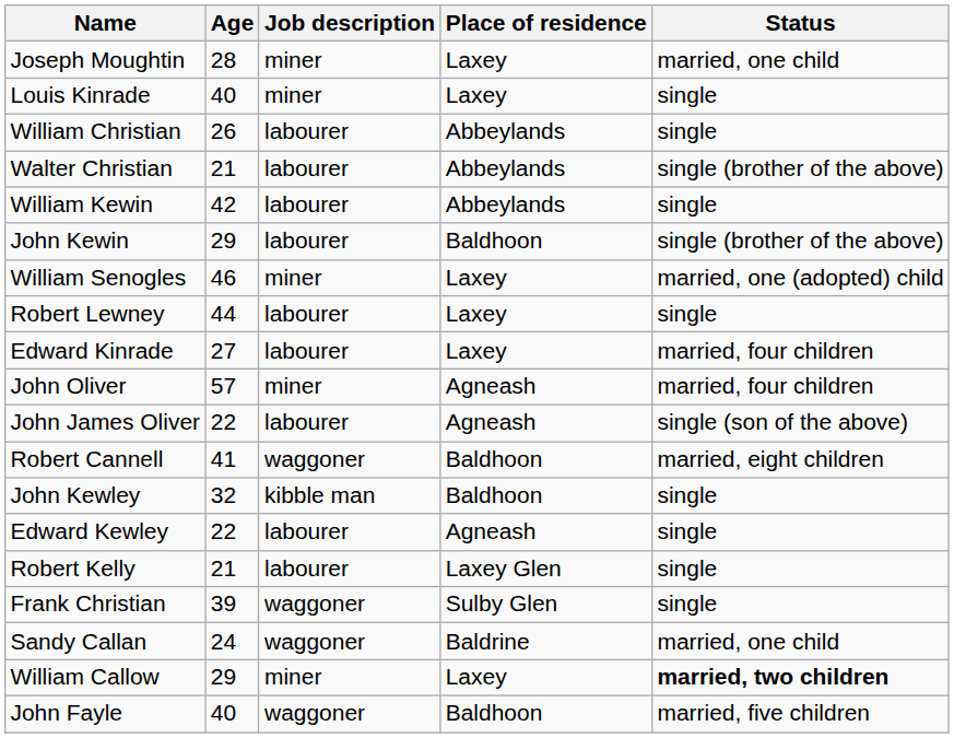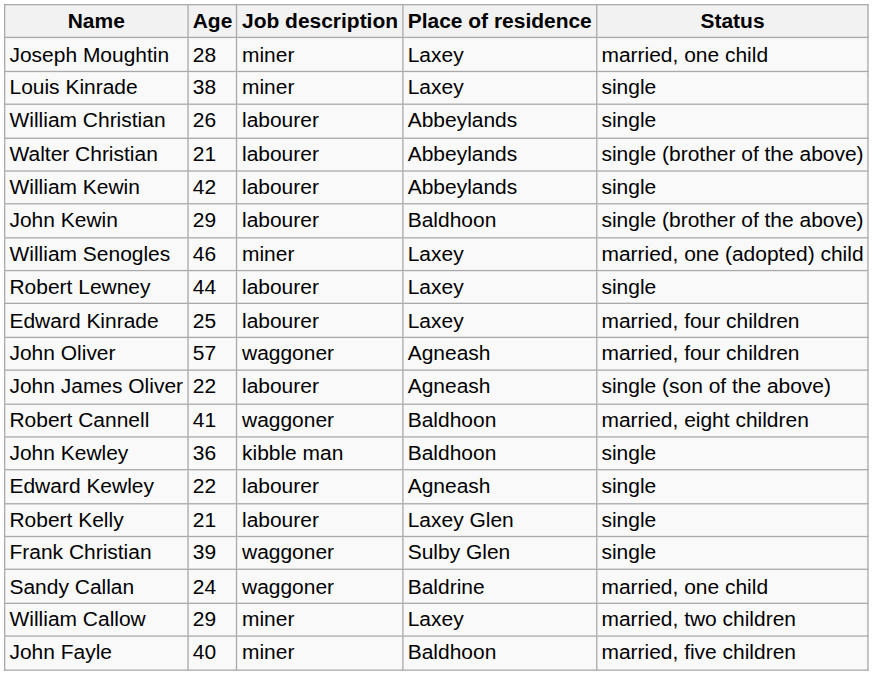Louis Kinrade | Age: 40 -> 38
Edward Kinrade | Age: 27 -> 25
John Oliver | Job description: miner -> waggoner
John Kewley | Age: 32 -> 36
William Callow | Status: bold -> normal
John Fayle | Job description: waggoner -> miner
